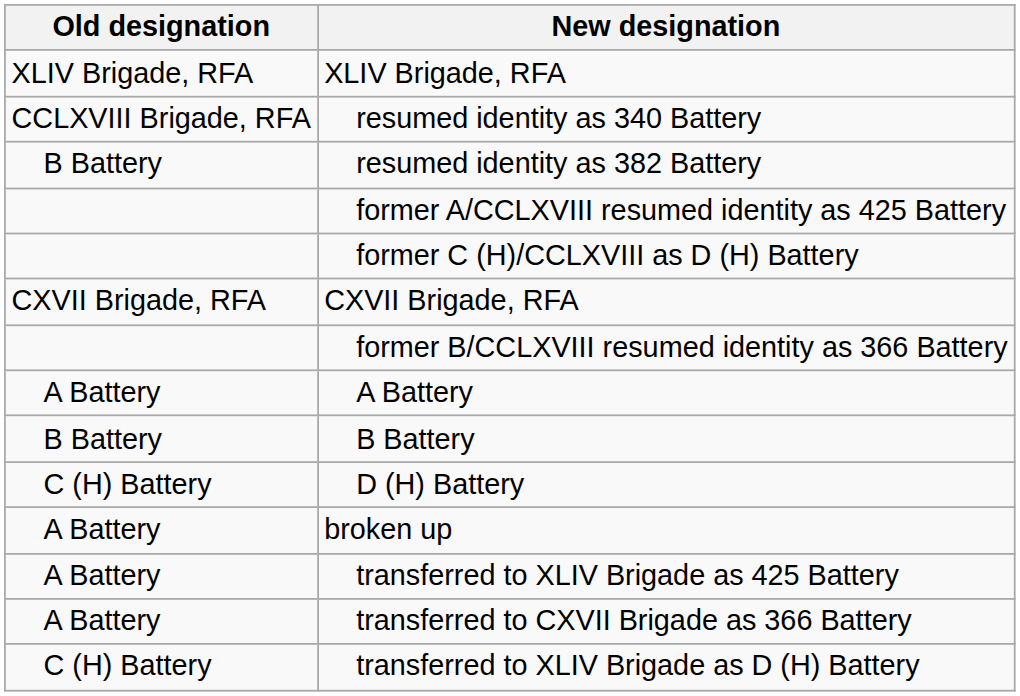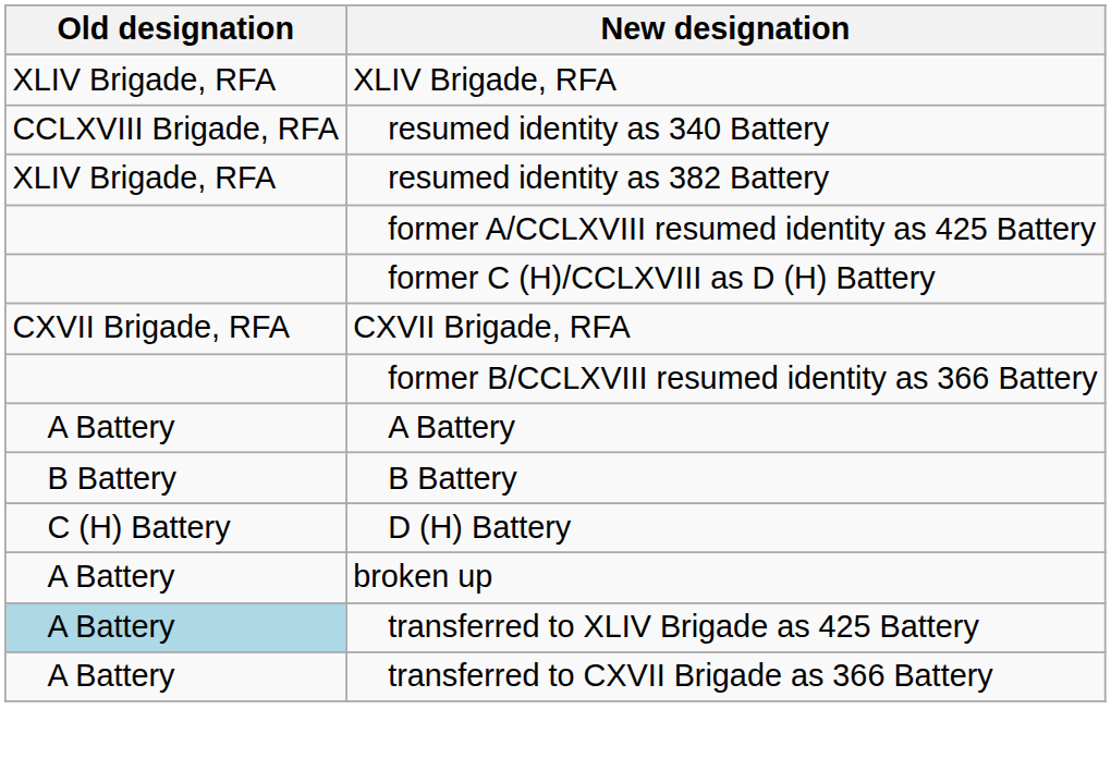resumed identity as 382 Battery | Old designation: B Battery -> XLIV Brigade, RFA
transferred to XLIV Brigade as 425 Battery | Old designation: no background -> lightblue background
- row: C (H) Battery | transferred to XLIV Brigade as D (H) Battery
